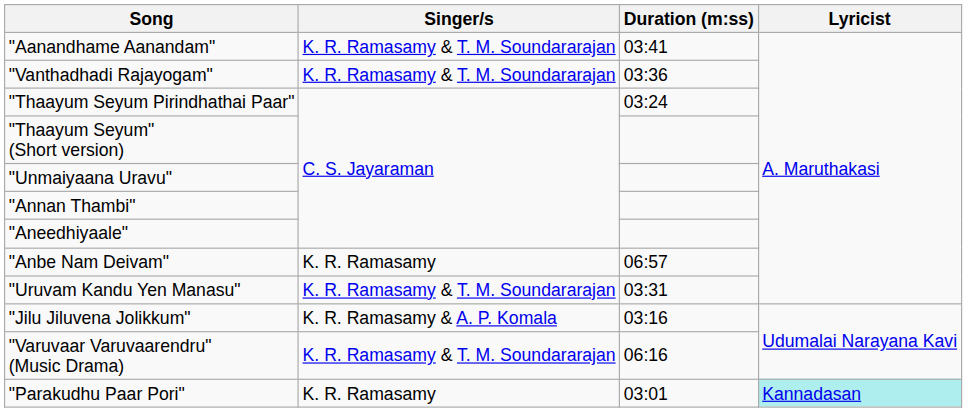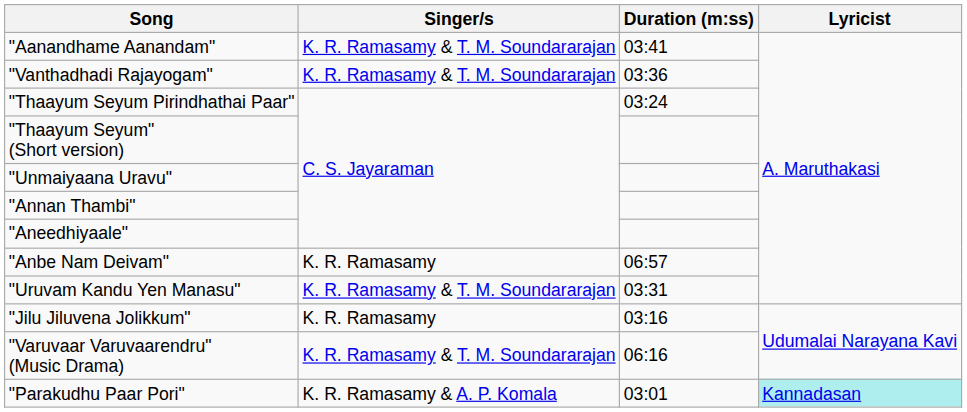"Jilu Jiluvena Jolikkum" | Singer/s: K. R. Ramasamy & A. P. Komala -> K. R. Ramasamy
"Parakudhu Paar Pori" | Singer/s: K. R. Ramasamy -> K. R. Ramasamy & A. P. Komala
